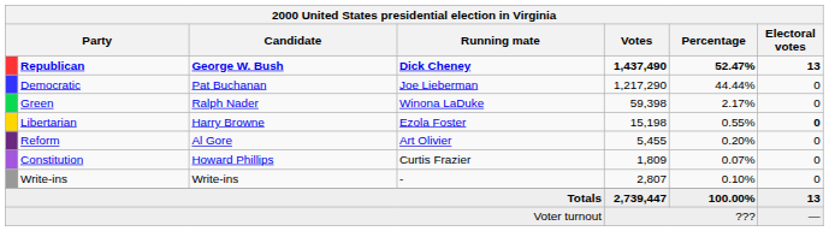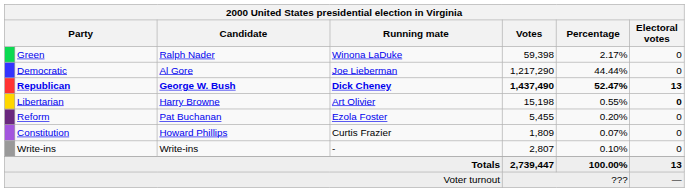rows swapped: Republican <-> Green
Democratic | Candidate: Pat Buchanan -> Al Gore
Libertarian | Running mate: Ezola Foster -> Art Olivier
Reform | Candidate: Al Gore -> Pat Buchanan
Reform | Running mate: Art Olivier -> Ezola Foster
